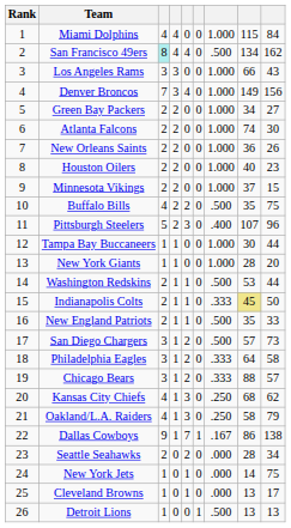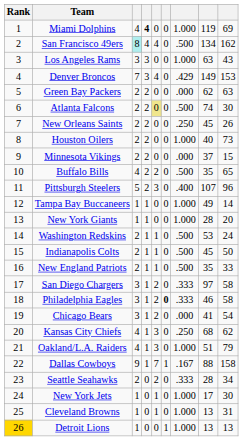Miami Dolphins | column 4: normal -> bold
Miami Dolphins | column 8: 115 -> 119
Miami Dolphins | column 9: 84 -> 69
Los Angeles Rams | column 8: 66 -> 63
Denver Broncos | column 7: 1.000 -> .429
Denver Broncos | column 9: 156 -> 153
Green Bay Packers | column 7: 1.000 -> .000
Green Bay Packers | column 8: 34 -> 62
Green Bay Packers | column 9: 27 -> 63
Atlanta Falcons | column 5: no background -> khaki background
Atlanta Falcons | column 7: 1.000 -> .500
New Orleans Saints | column 7: 1.000 -> .250
New Orleans Saints | column 8: 36 -> 45
Houston Oilers | column 9: 23 -> 73
Minnesota Vikings | column 7: 1.000 -> .000
Buffalo Bills | column 9: 75 -> 65
Tampa Bay Buccaneers | column 8: 30 -> 49
Tampa Bay Buccaneers | column 9: 44 -> 14
Washington Redskins | column 9: 44 -> 24
Indianapolis Colts | column 7: .333 -> .500
Indianapolis Colts | column 8: khaki background -> no background
San Diego Chargers | column 7: .500 -> .333
San Diego Chargers | column 8: 57 -> 97
San Diego Chargers | column 9: 73 -> 58
Philadelphia Eagles | column 6: normal -> bold
Philadelphia Eagles | column 8: 64 -> 46
Chicago Bears | column 7: .333 -> .000
Chicago Bears | column 8: 88 -> 41
Chicago Bears | column 9: 57 -> 54
Oakland/L.A. Raiders | column 7: .250 -> 1.000
Oakland/L.A. Raiders | column 8: 58 -> 51
Dallas Cowboys | column 8: 86 -> 88
Dallas Cowboys | column 9: 138 -> 158
Seattle Seahawks | column 7: .000 -> .333
New York Jets | column 7: .000 -> 1.000
New York Jets | column 8: 14 -> 17
New York Jets | column 9: 75 -> 30
Cleveland Browns | column 7: .000 -> 1.000
Cleveland Browns | column 9: 17 -> 31
Detroit Lions | Rank: no background -> gold background
Detroit Lions | column 7: .500 -> 1.000
